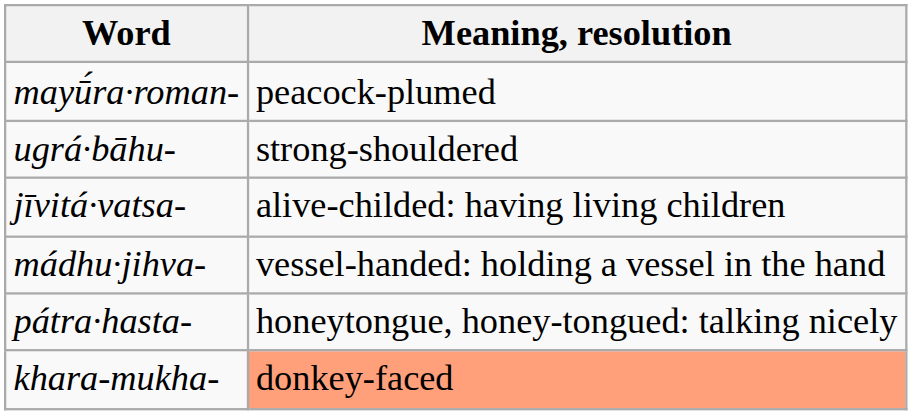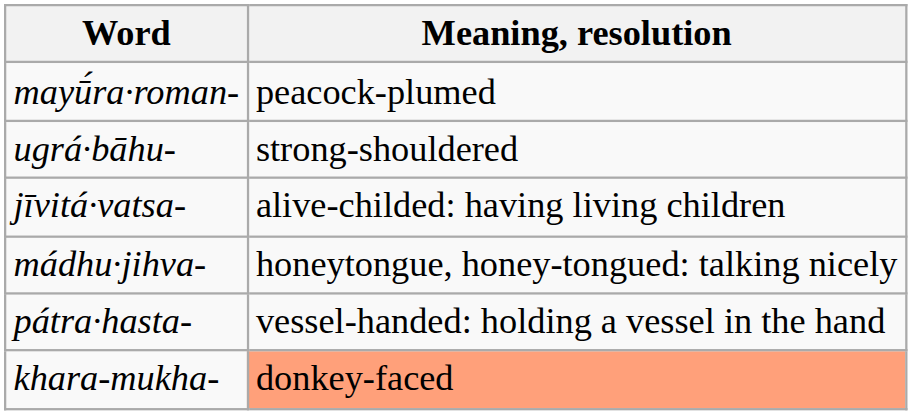mádhu·jihva- | Meaning, resolution: vessel-handed: holding a vessel in the hand -> honeytongue, honey-tongued: talking nicely
pátra·hasta- | Meaning, resolution: honeytongue, honey-tongued: talking nicely -> vessel-handed: holding a vessel in the hand
